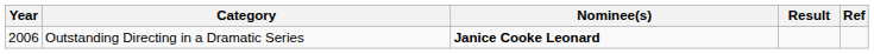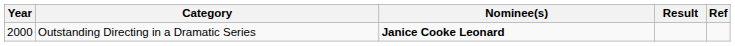Outstanding Directing in a Dramatic Series | Year: 2006 -> 2000
